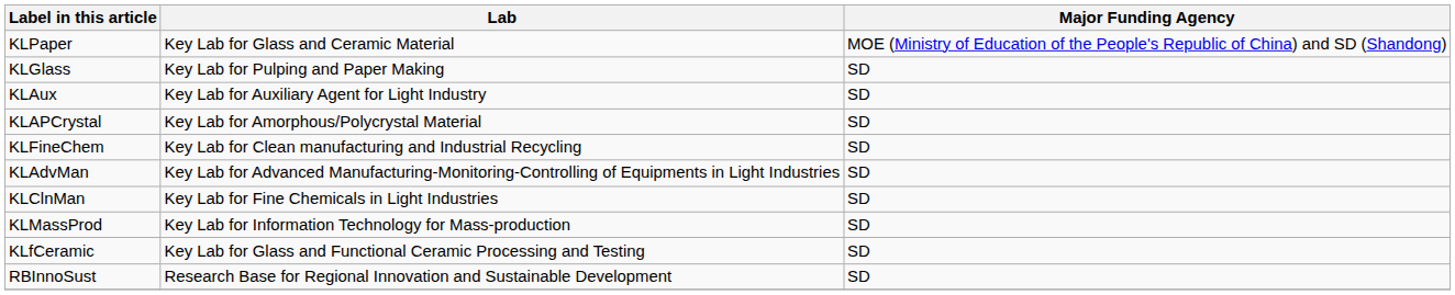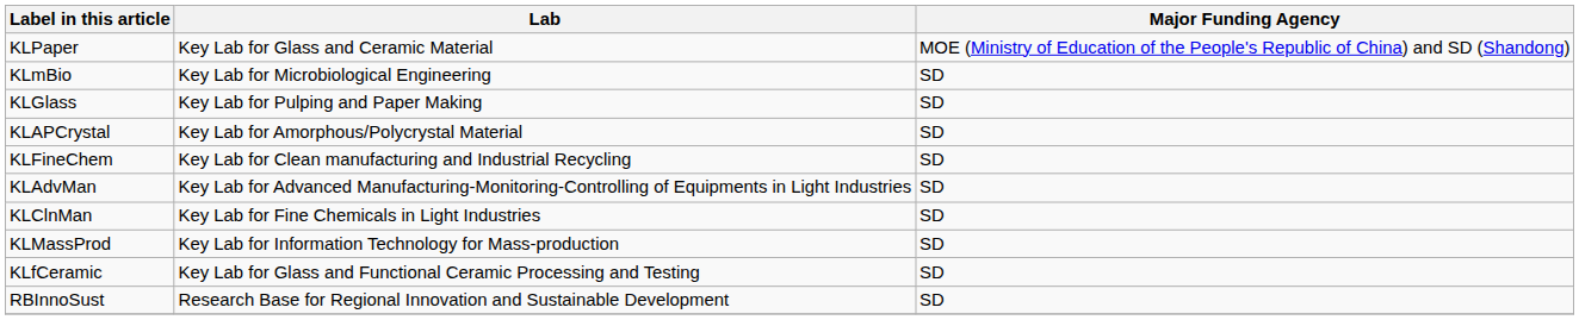+ row: KLmBio | Key Lab for Microbiological Engineering | SD
- row: KLAux | Key Lab for Auxiliary Agent for Light Industry | SD
